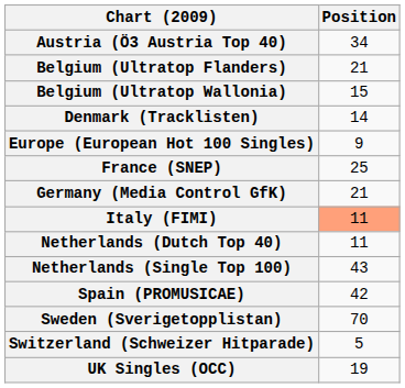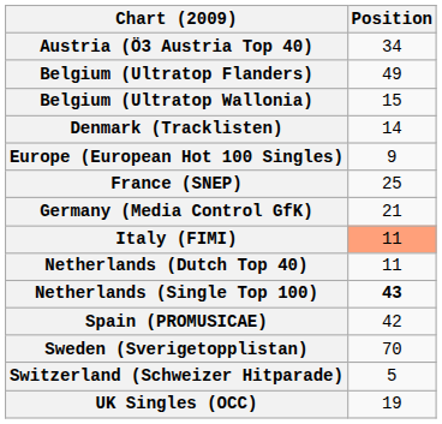Belgium (Ultratop Flanders) | Position: 21 -> 49
Netherlands (Single Top 100) | Position: normal -> bold
